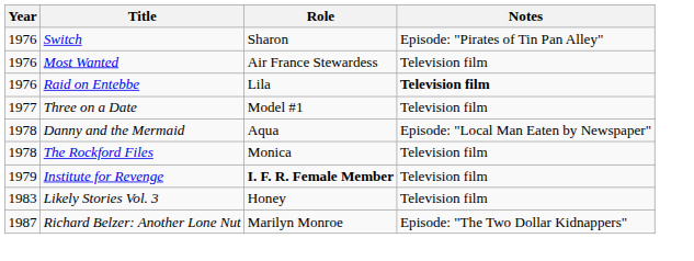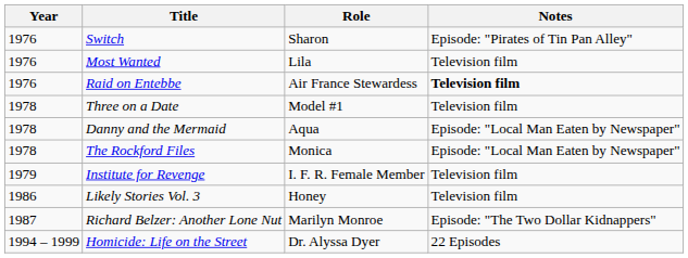Most Wanted | Role: Air France Stewardess -> Lila
Raid on Entebbe | Role: Lila -> Air France Stewardess
Three on a Date | Year: 1977 -> 1978
The Rockford Files | Notes: Television film -> Episode: "Local Man Eaten by Newspaper"
Institute for Revenge | Role: bold -> normal
Likely Stories Vol. 3 | Year: 1983 -> 1986
+ row: 1994 – 1999 | Homicide: Life on the Street | Dr. Alyssa Dyer | 22 Episodes
